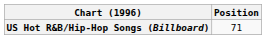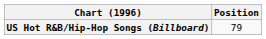US Hot R&B/Hip-Hop Songs (Billboard) | Position: 71 -> 79
